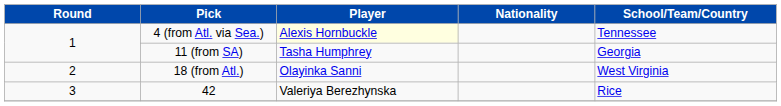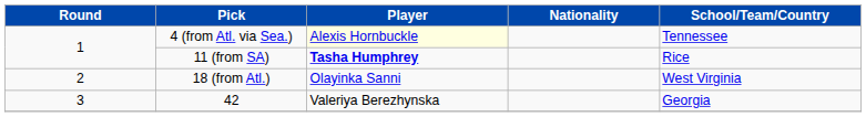11 (from SA) | Player: normal -> bold
11 (from SA) | School/Team/Country: Georgia -> Rice
42 | School/Team/Country: Rice -> Georgia
